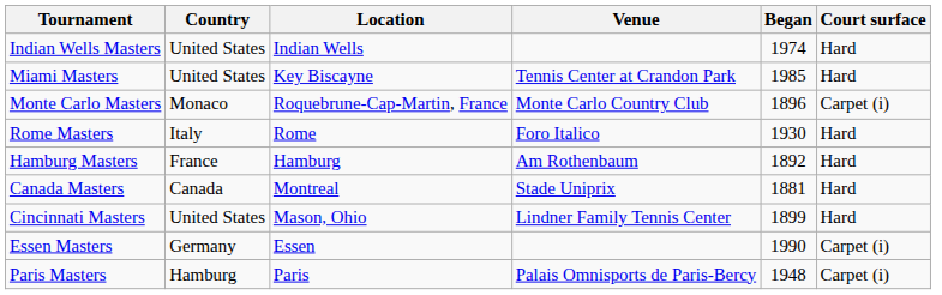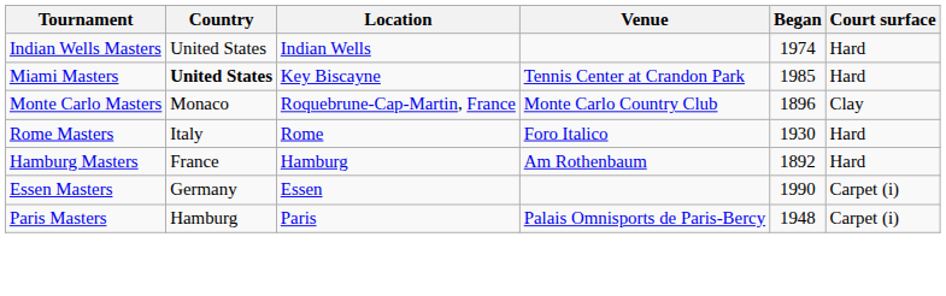Miami Masters | Country: normal -> bold
Monte Carlo Masters | Court surface: Carpet (i) -> Clay
- row: Canada Masters | Canada | Montreal | Stade Uniprix | 1881 | Hard
- row: Cincinnati Masters | United States | Mason, Ohio | Lindner Family Tennis Center | 1899 | Hard
